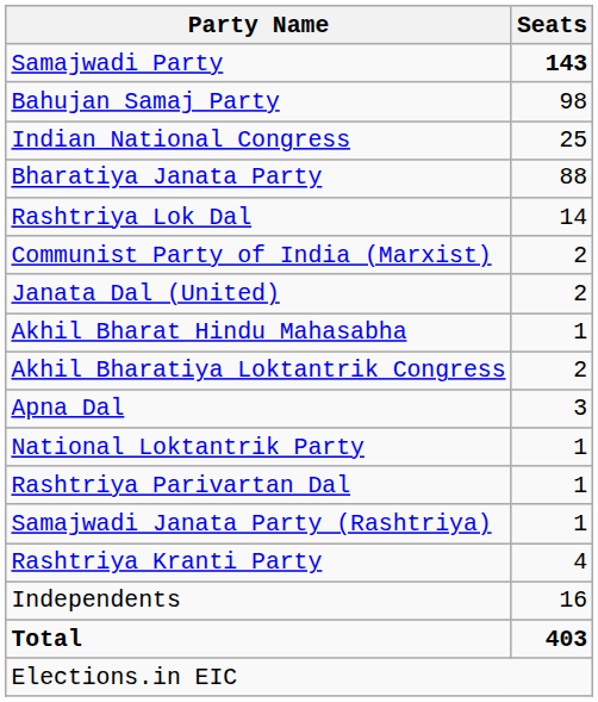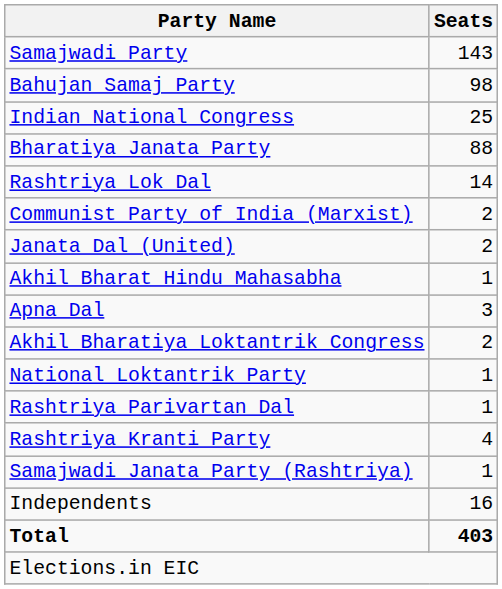Samajwadi Party | Seats: bold -> normal
rows swapped: Akhil Bharatiya Loktantrik Congress <-> Apna Dal
rows swapped: Rashtriya Kranti Party <-> Samajwadi Janata Party (Rashtriya)
